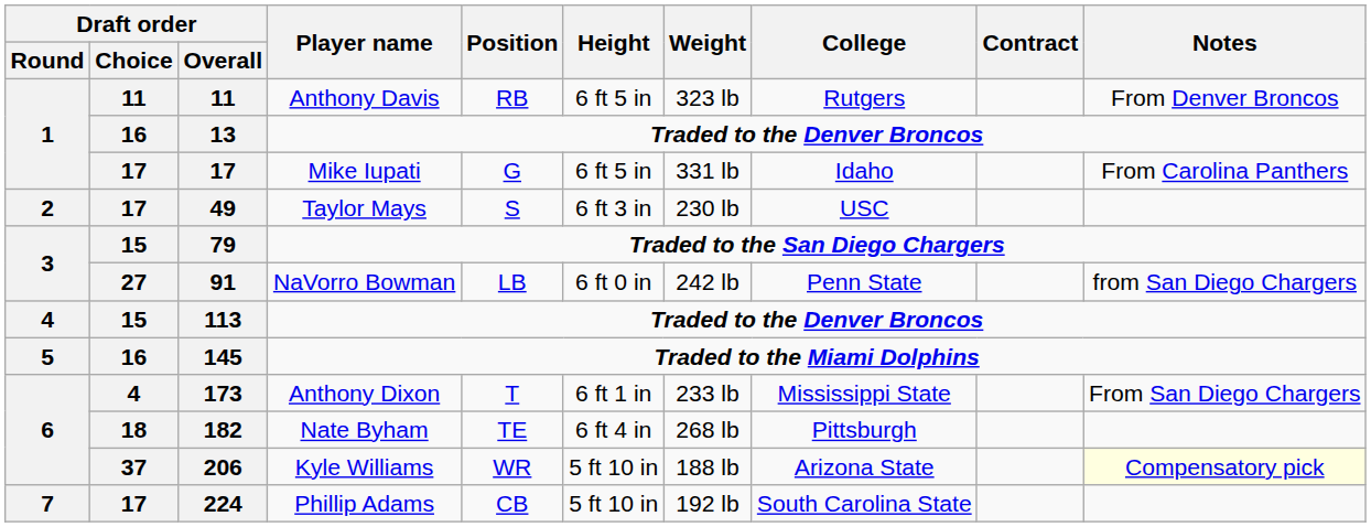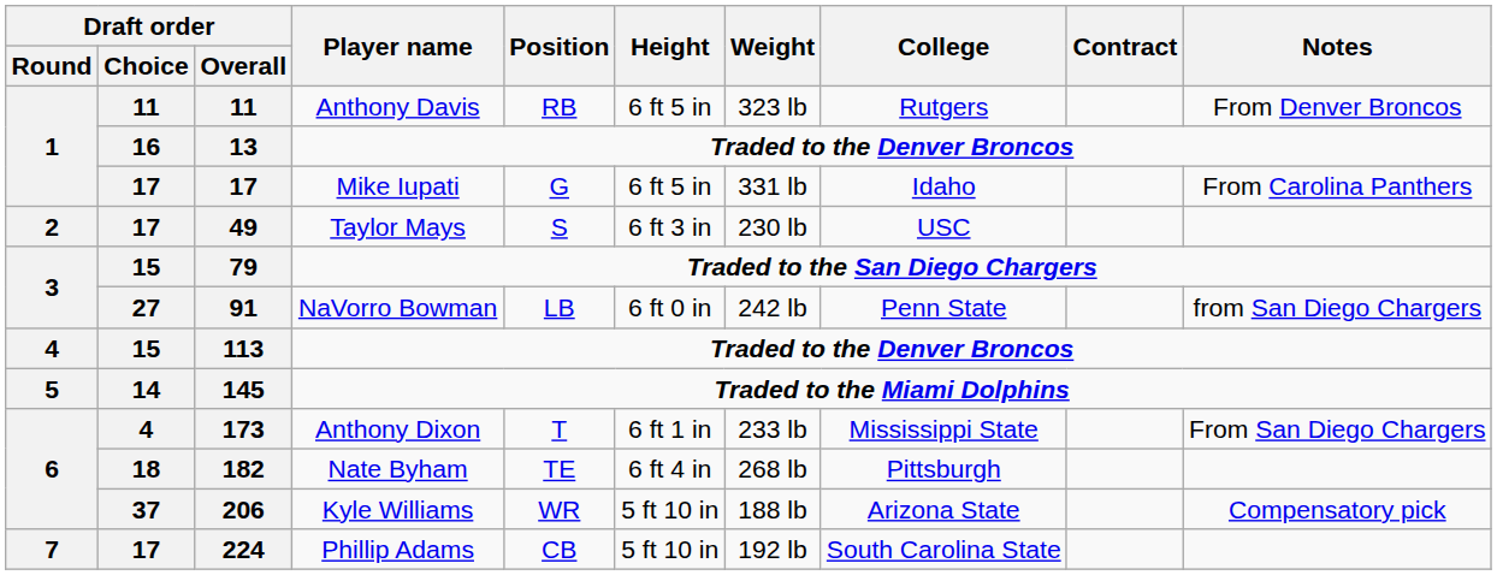Traded to the Miami Dolphins | Draft order / Choice: 16 -> 14
Kyle Williams | Notes: lightyellow background -> no background
